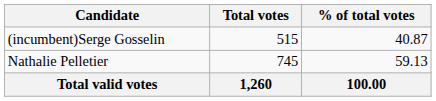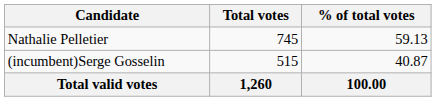rows swapped: Nathalie Pelletier <-> (incumbent)Serge Gosselin
